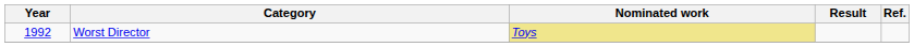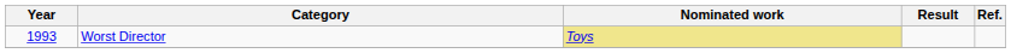Worst Director | Year: 1992 -> 1993
